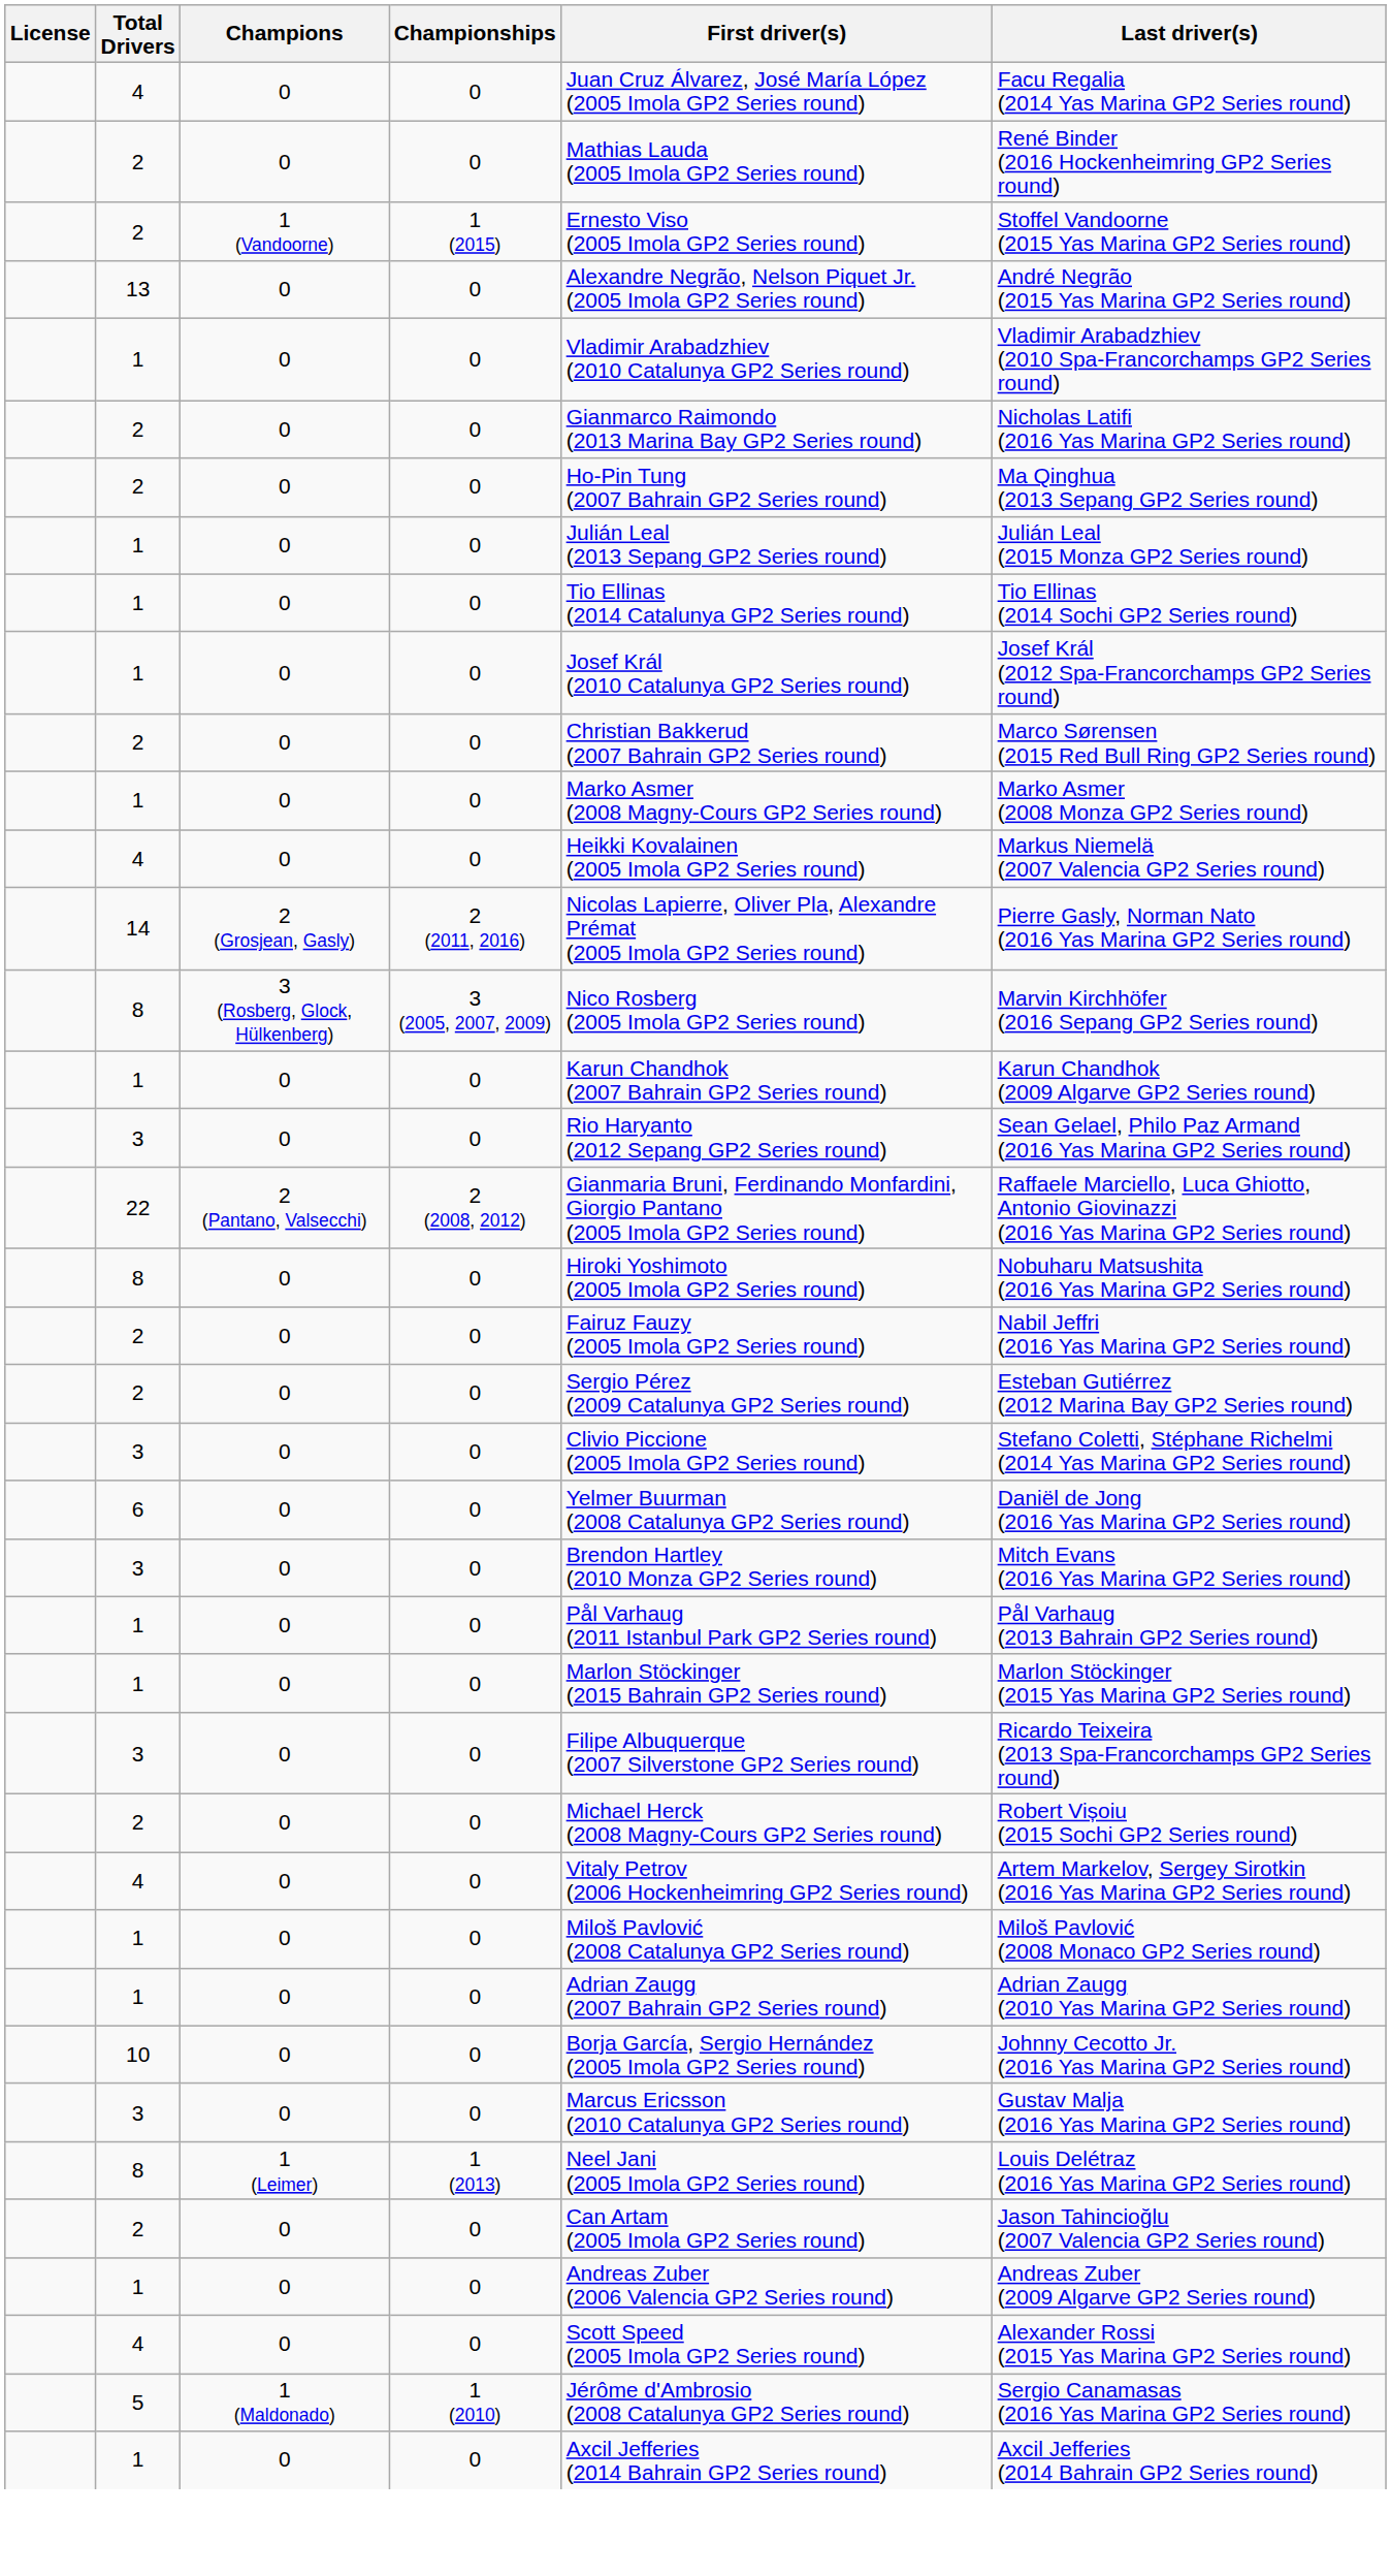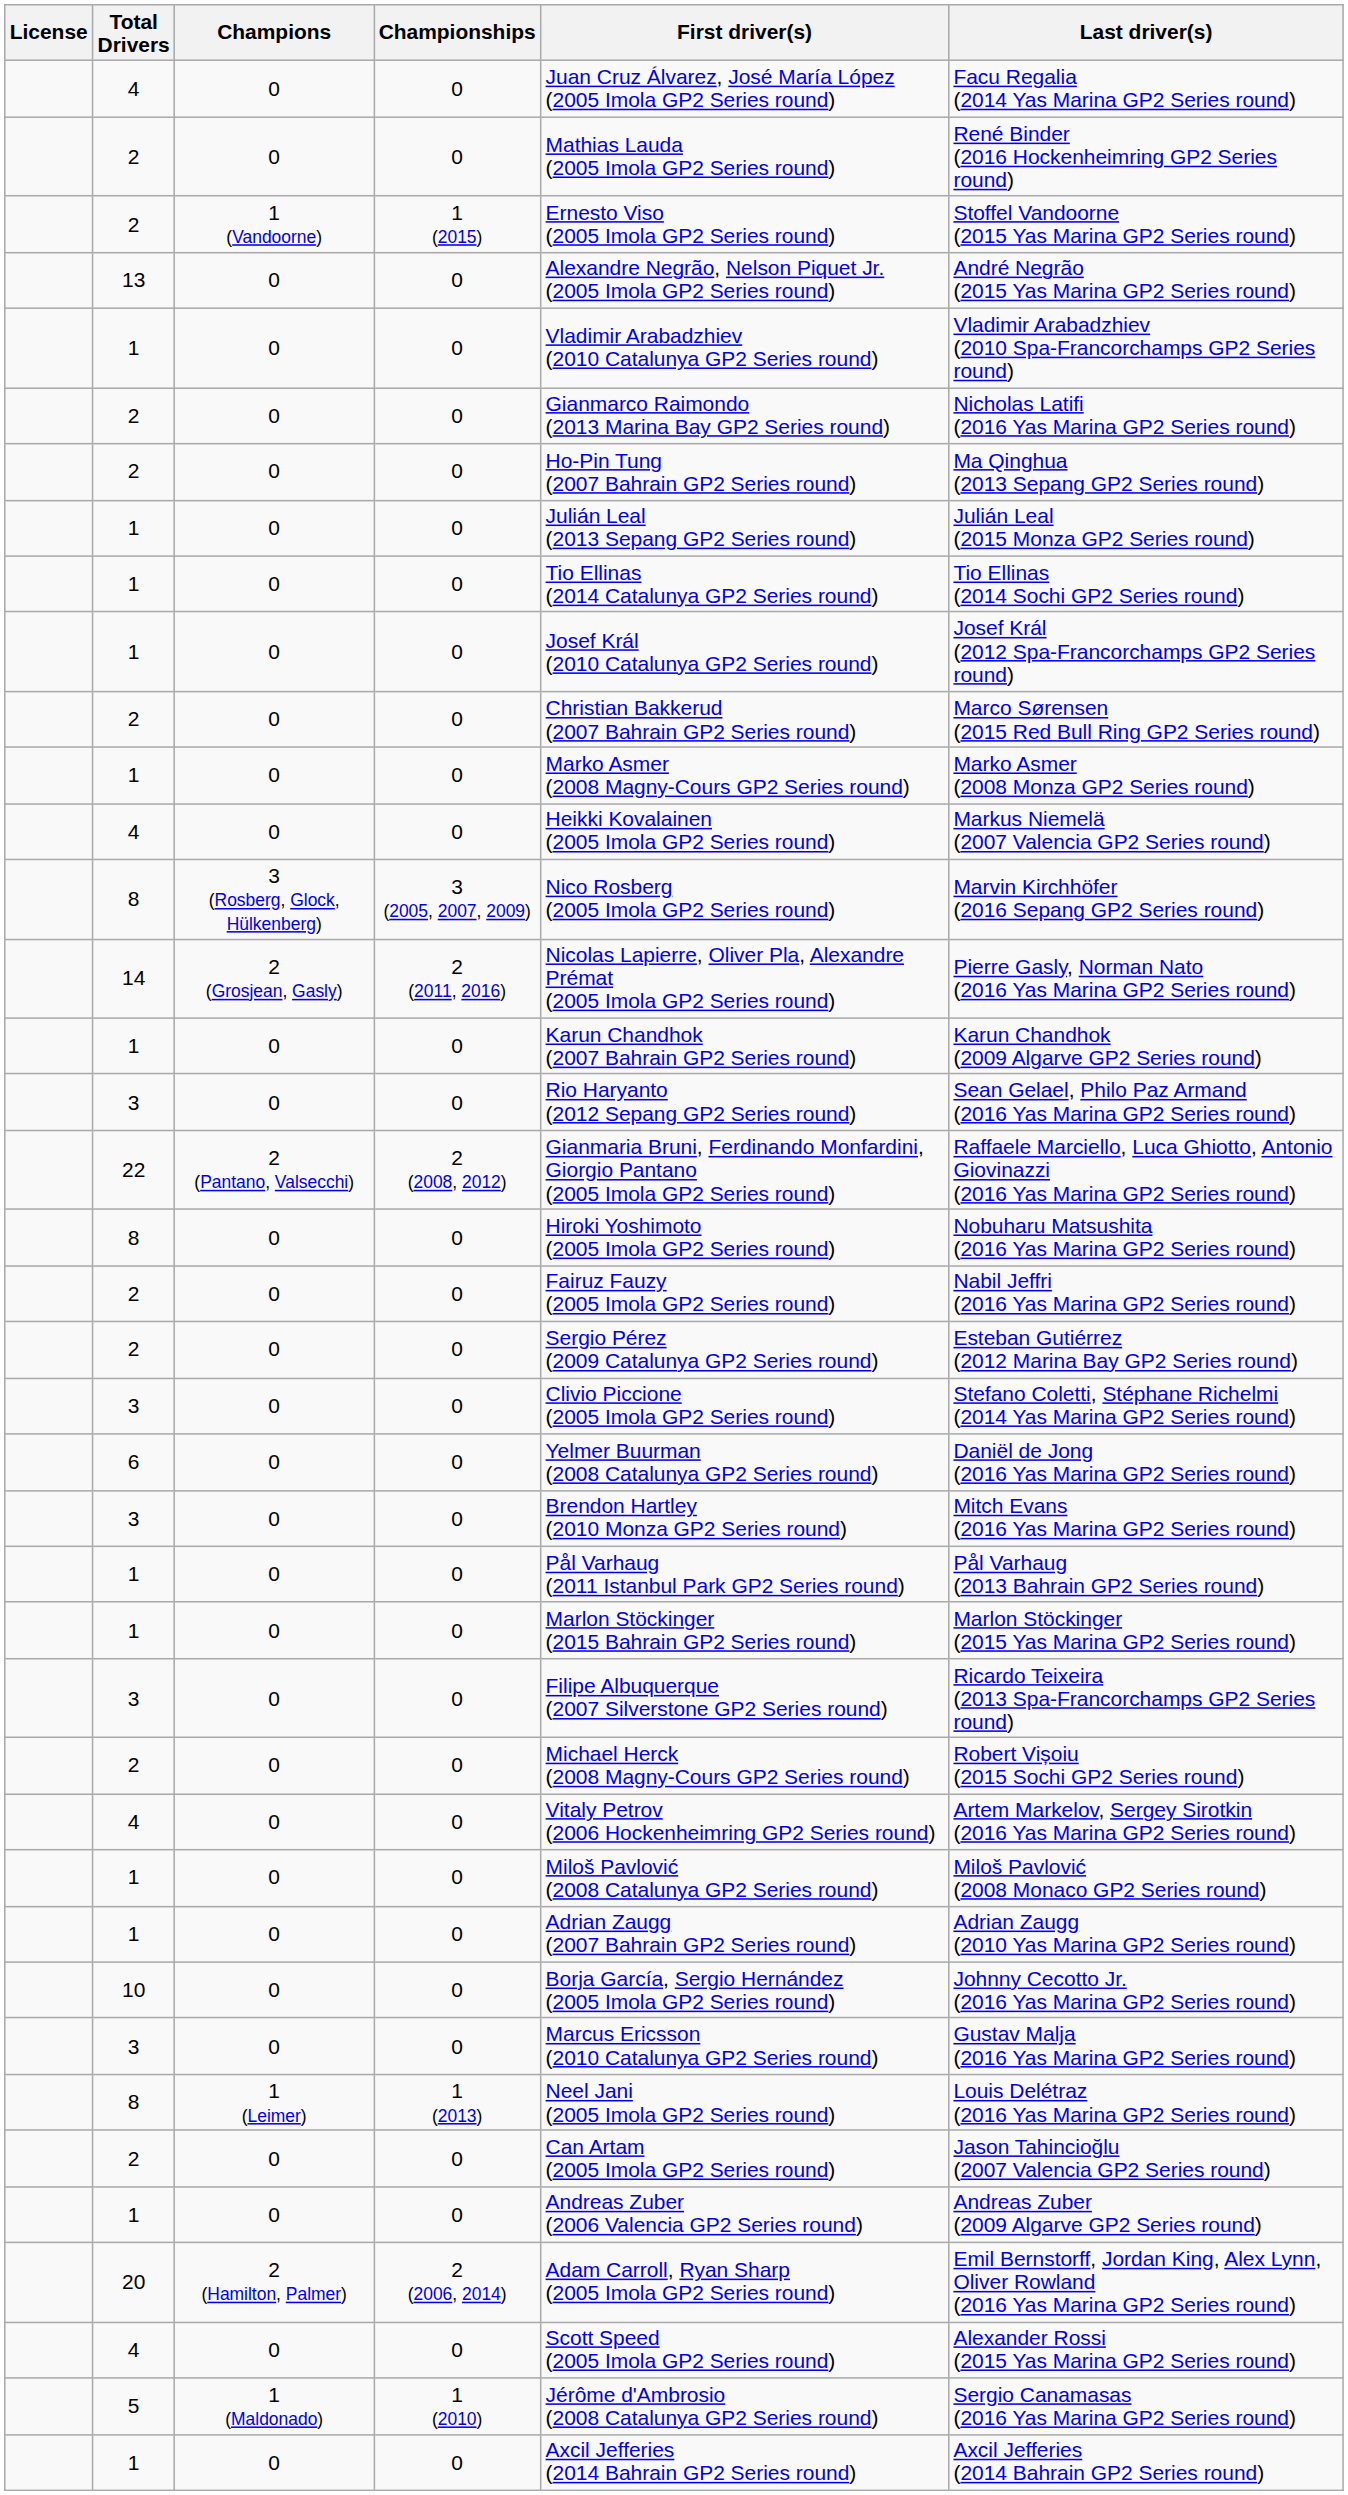rows swapped: 14 <-> 8 / 3 (Rosberg, Glock, Hülkenberg)
+ row: 20 | 2 (Hamilton, Palmer) | 2 (2006, 2014) | Adam Carroll, Ryan Sharp (2005 Imola GP2 Series round) | Emil Bernstorff, Jordan King, Alex Lynn, Oliver Rowland (2016 Yas Marina GP2 Series round)
